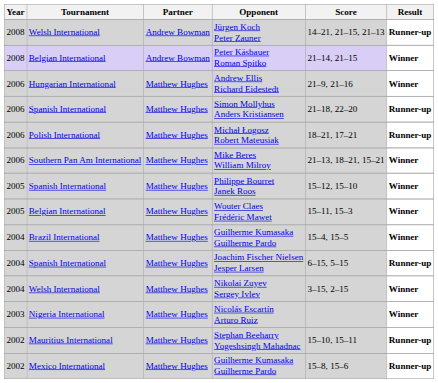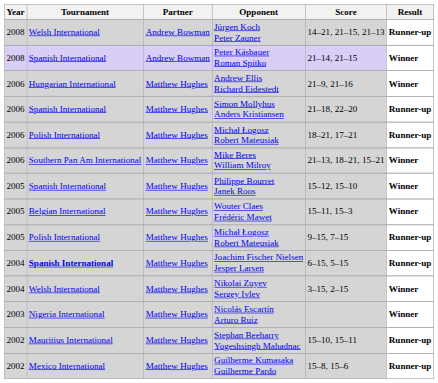Peter Käsbauer Roman Spitko | Tournament: Belgian International -> Spanish International
+ row: 2005 | Polish International | Matthew Hughes | Michał Łogosz Robert Mateusiak | 9–15, 7–15 | Runner-up
- row: 2004 | Brazil International | Matthew Hughes | Guilherme Kumasaka Guilherme Pardo | 15–4, 15–5 | Winner
Joachim Fischer Nielsen Jesper Larsen | Tournament: normal -> bold
